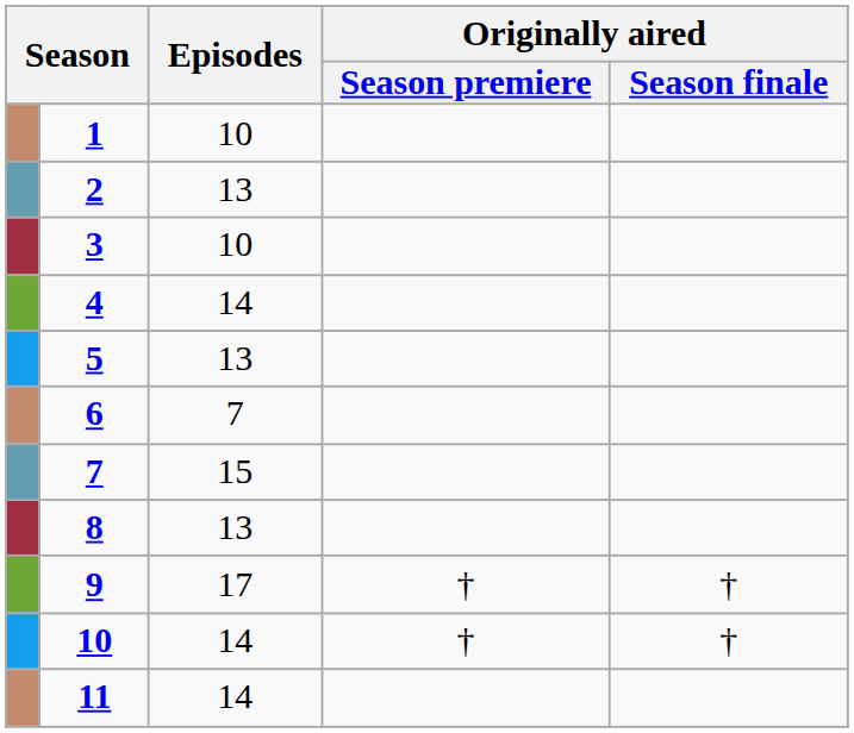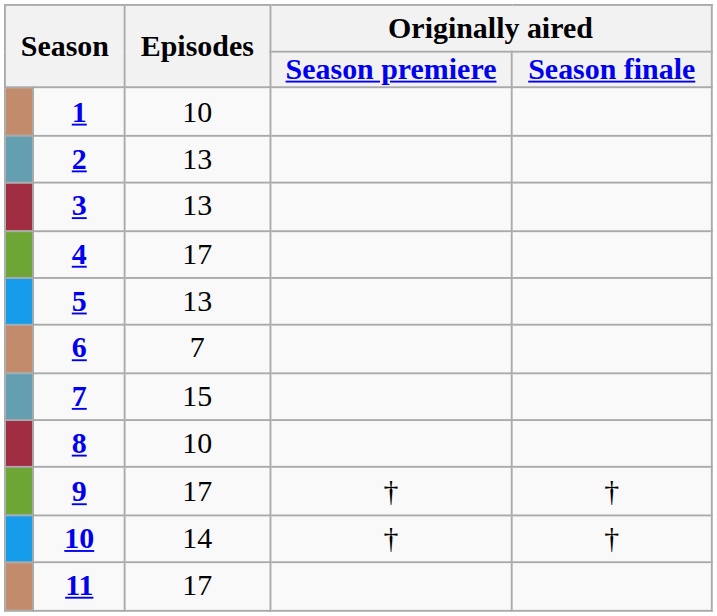3 | Episodes: 10 -> 13
4 | Episodes: 14 -> 17
8 | Episodes: 13 -> 10
11 | Episodes: 14 -> 17
